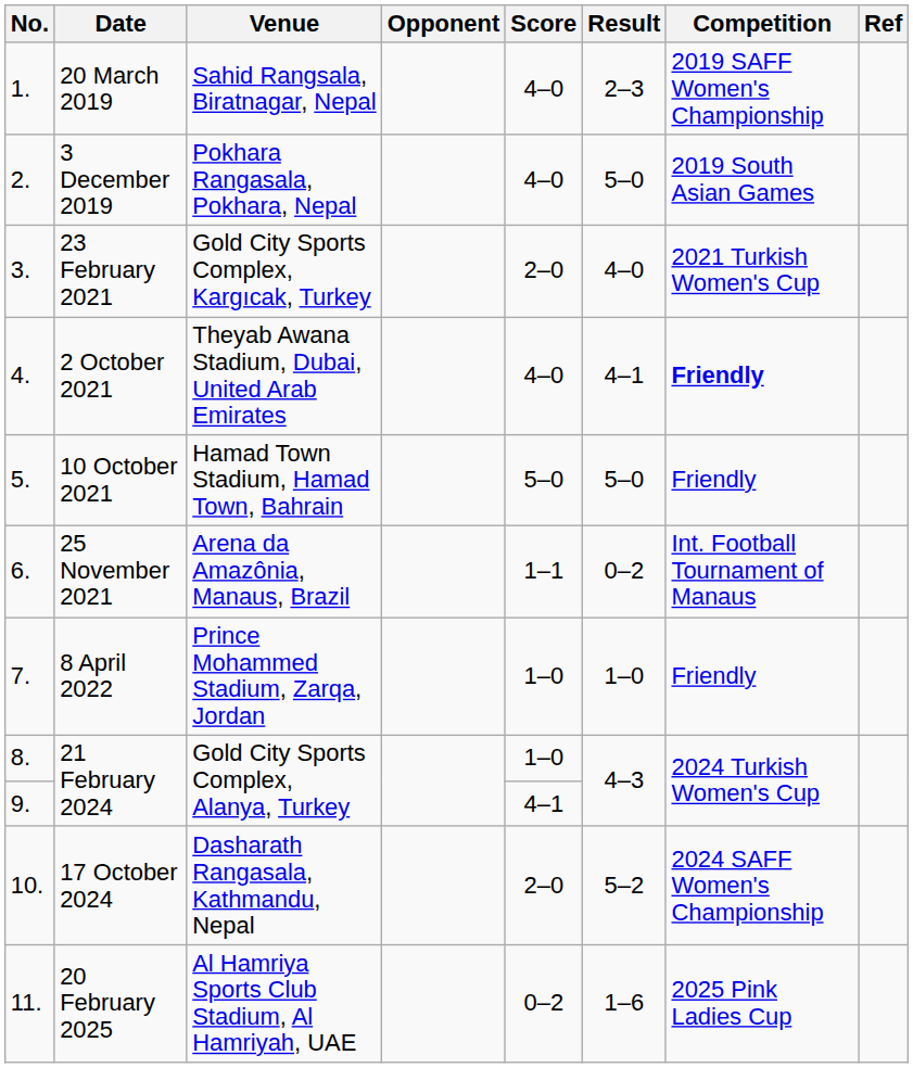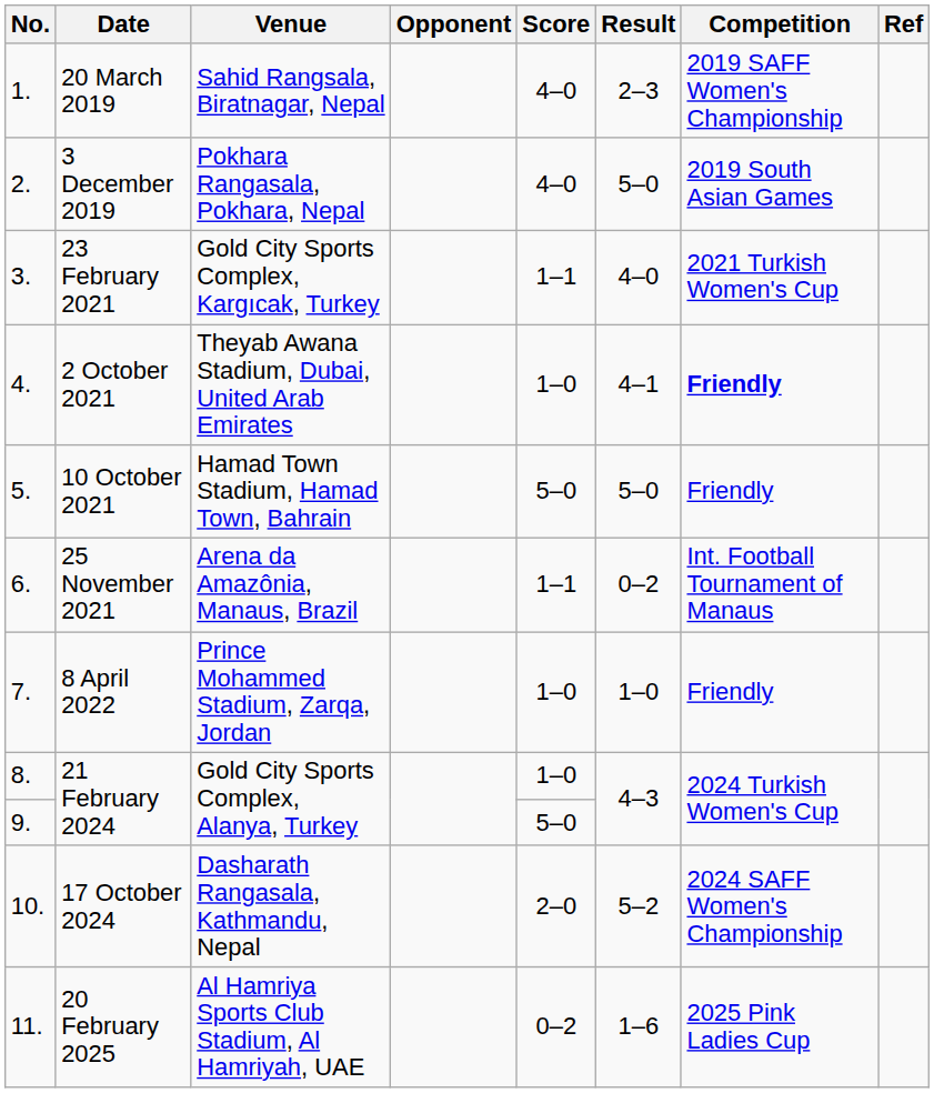23 February 2021 | Score: 2–0 -> 1–1
2 October 2021 | Score: 4–0 -> 1–0
9. / 21 February 2024 | Score: 4–1 -> 5–0
